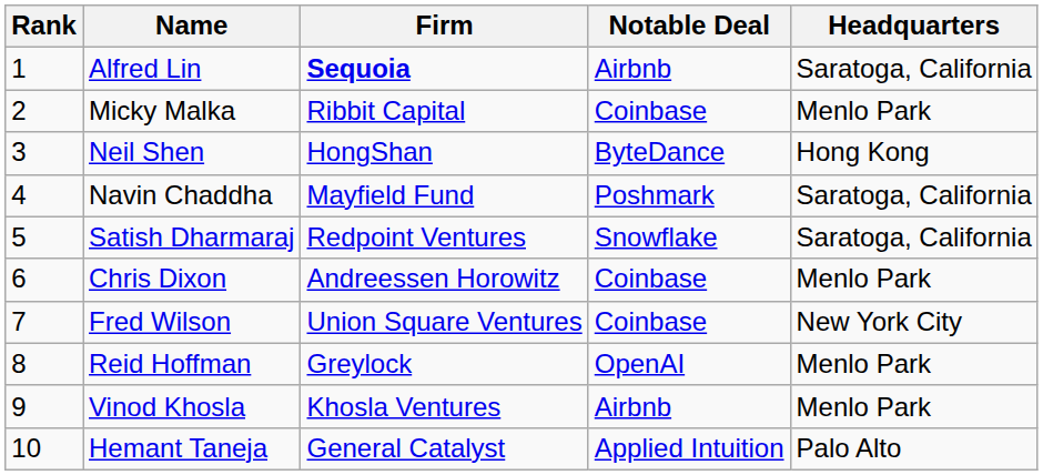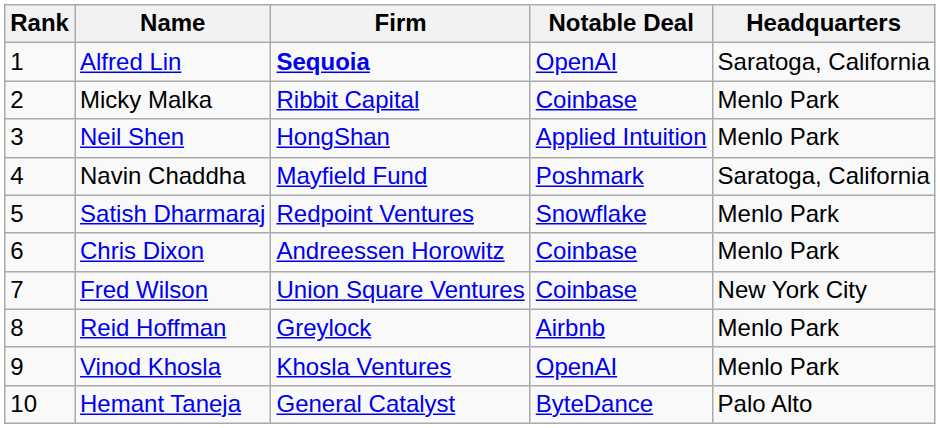Alfred Lin | Notable Deal: Airbnb -> OpenAI
Neil Shen | Notable Deal: ByteDance -> Applied Intuition
Neil Shen | Headquarters: Hong Kong -> Menlo Park
Satish Dharmaraj | Headquarters: Saratoga, California -> Menlo Park
Reid Hoffman | Notable Deal: OpenAI -> Airbnb
Vinod Khosla | Notable Deal: Airbnb -> OpenAI
Hemant Taneja | Notable Deal: Applied Intuition -> ByteDance
